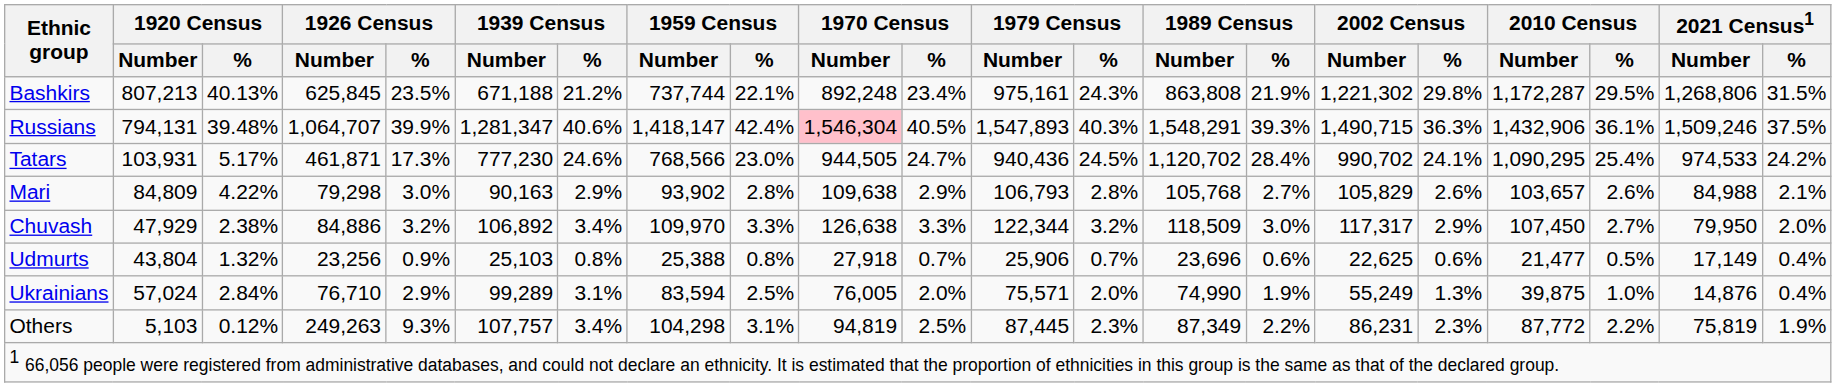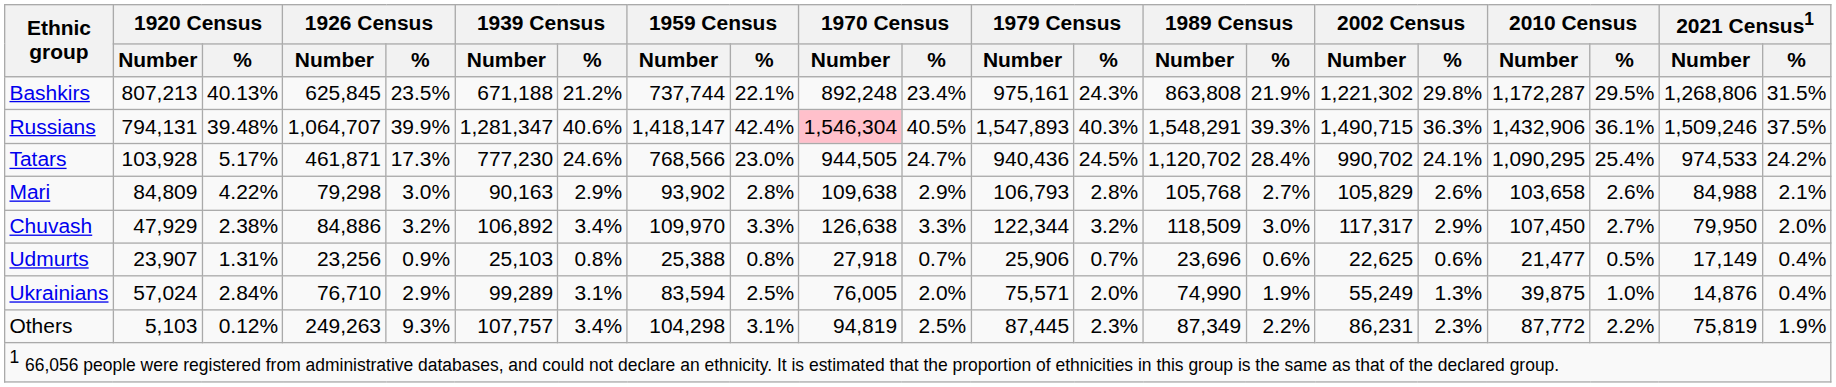Tatars | 1920 Census / Number: 103,931 -> 103,928
Mari | 2010 Census / Number: 103,657 -> 103,658
Udmurts | 1920 Census / Number: 43,804 -> 23,907
Udmurts | 1920 Census / %: 1.32% -> 1.31%
